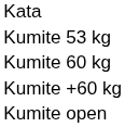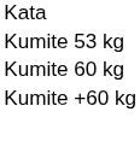- row: Kumite open
